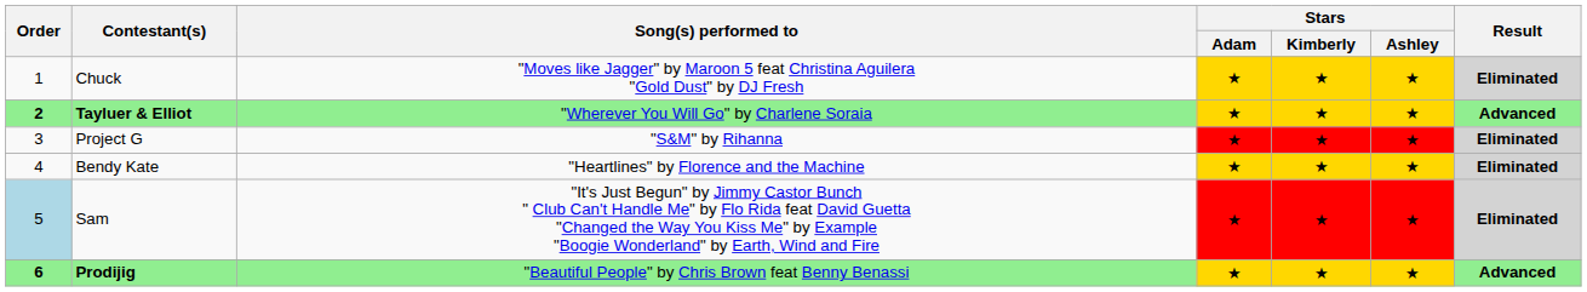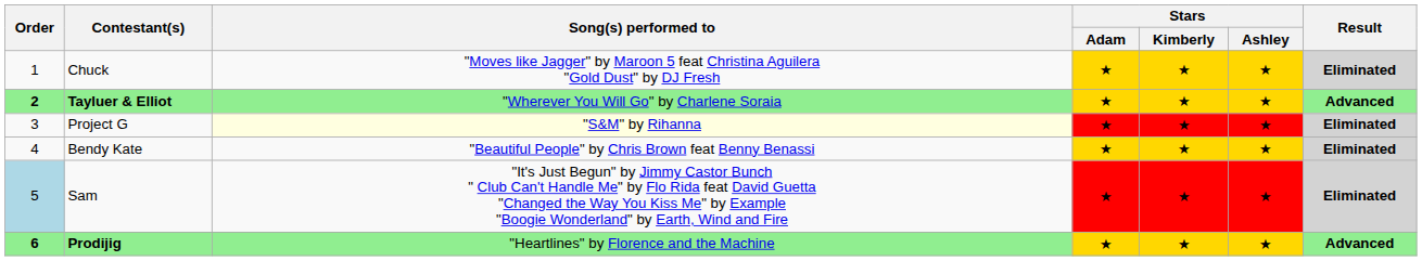Project G | Song(s) performed to: no background -> lightyellow background
Bendy Kate | Song(s) performed to: "Heartlines" by Florence and the Machine -> "Beautiful People" by Chris Brown feat Benny Benassi
Prodijig | Song(s) performed to: "Beautiful People" by Chris Brown feat Benny Benassi -> "Heartlines" by Florence and the Machine
